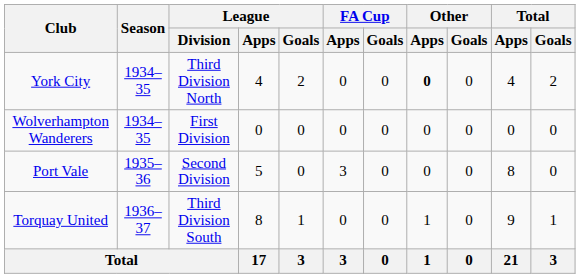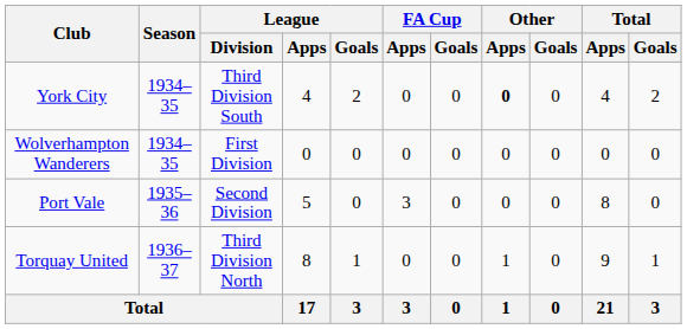York City | League / Division: Third Division North -> Third Division South
Torquay United | League / Division: Third Division South -> Third Division North
